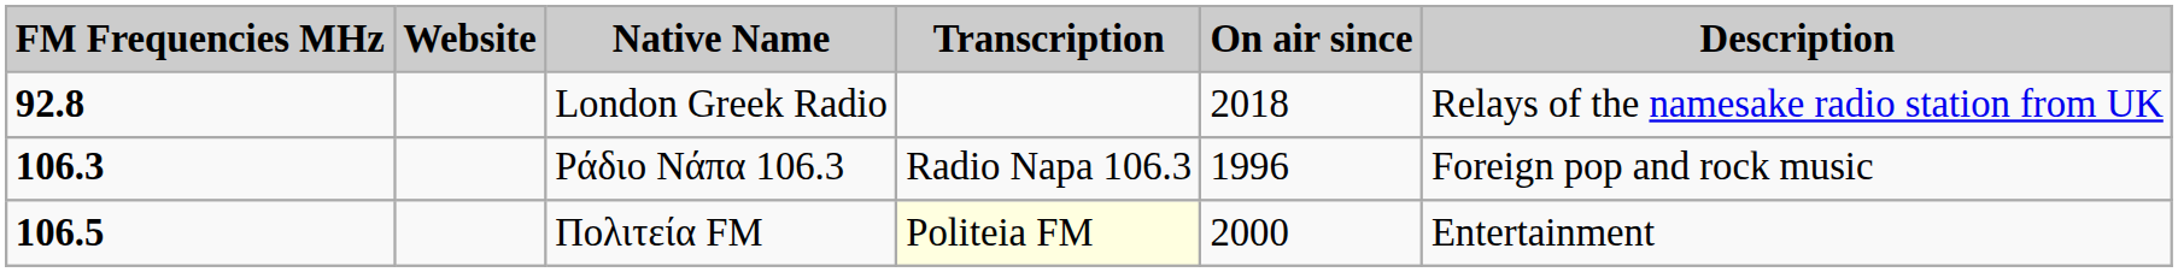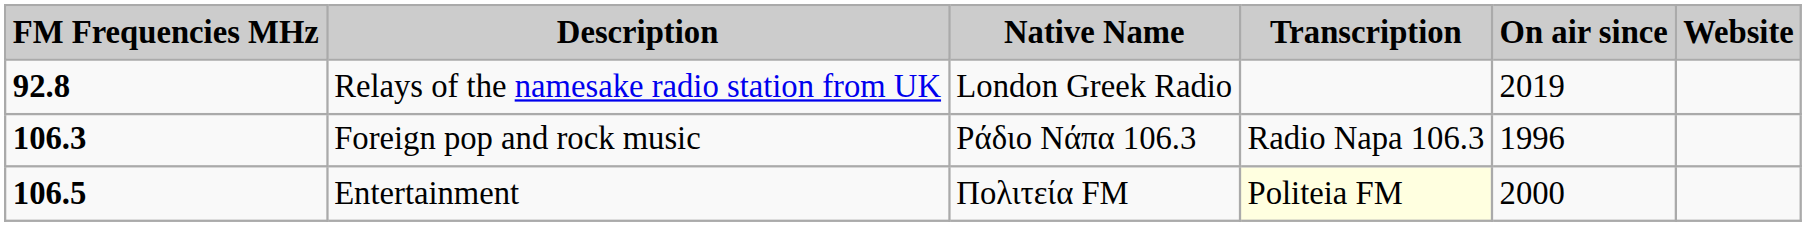columns swapped: Website <-> Description
London Greek Radio | On air since: 2018 -> 2019
